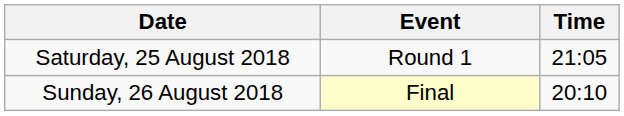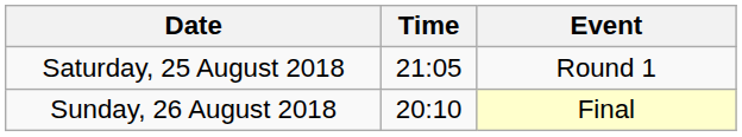columns swapped: Time <-> Event
